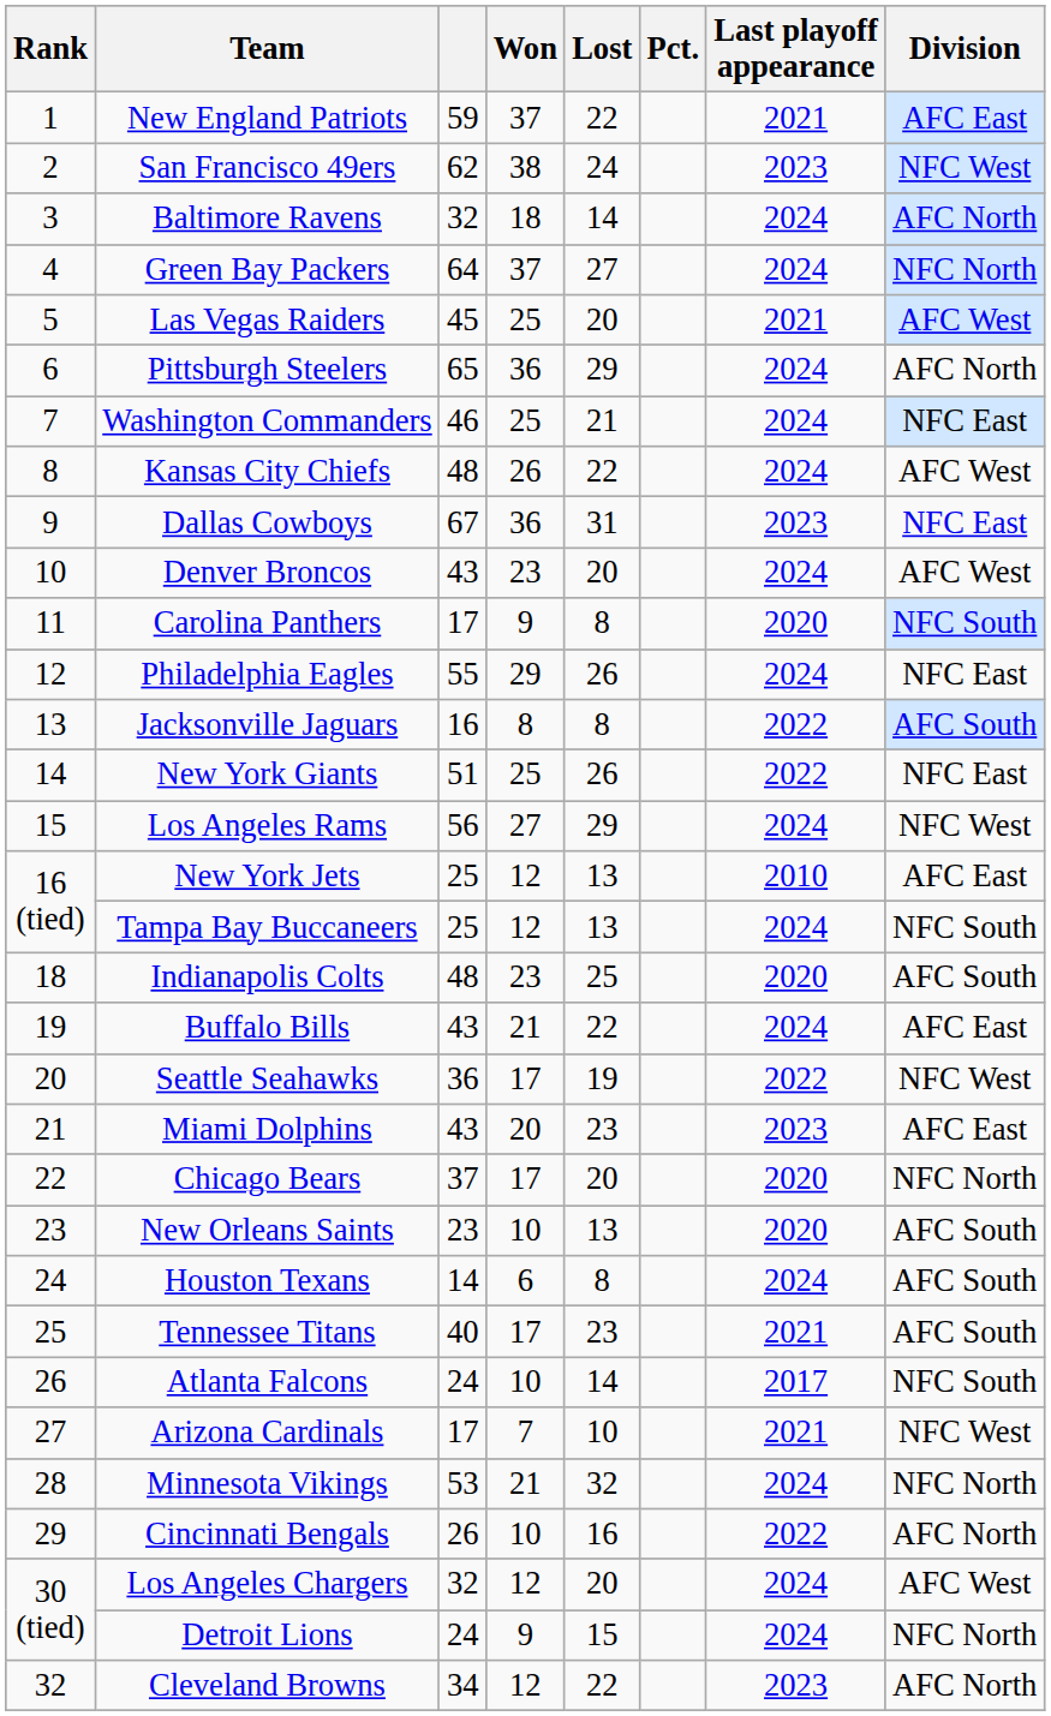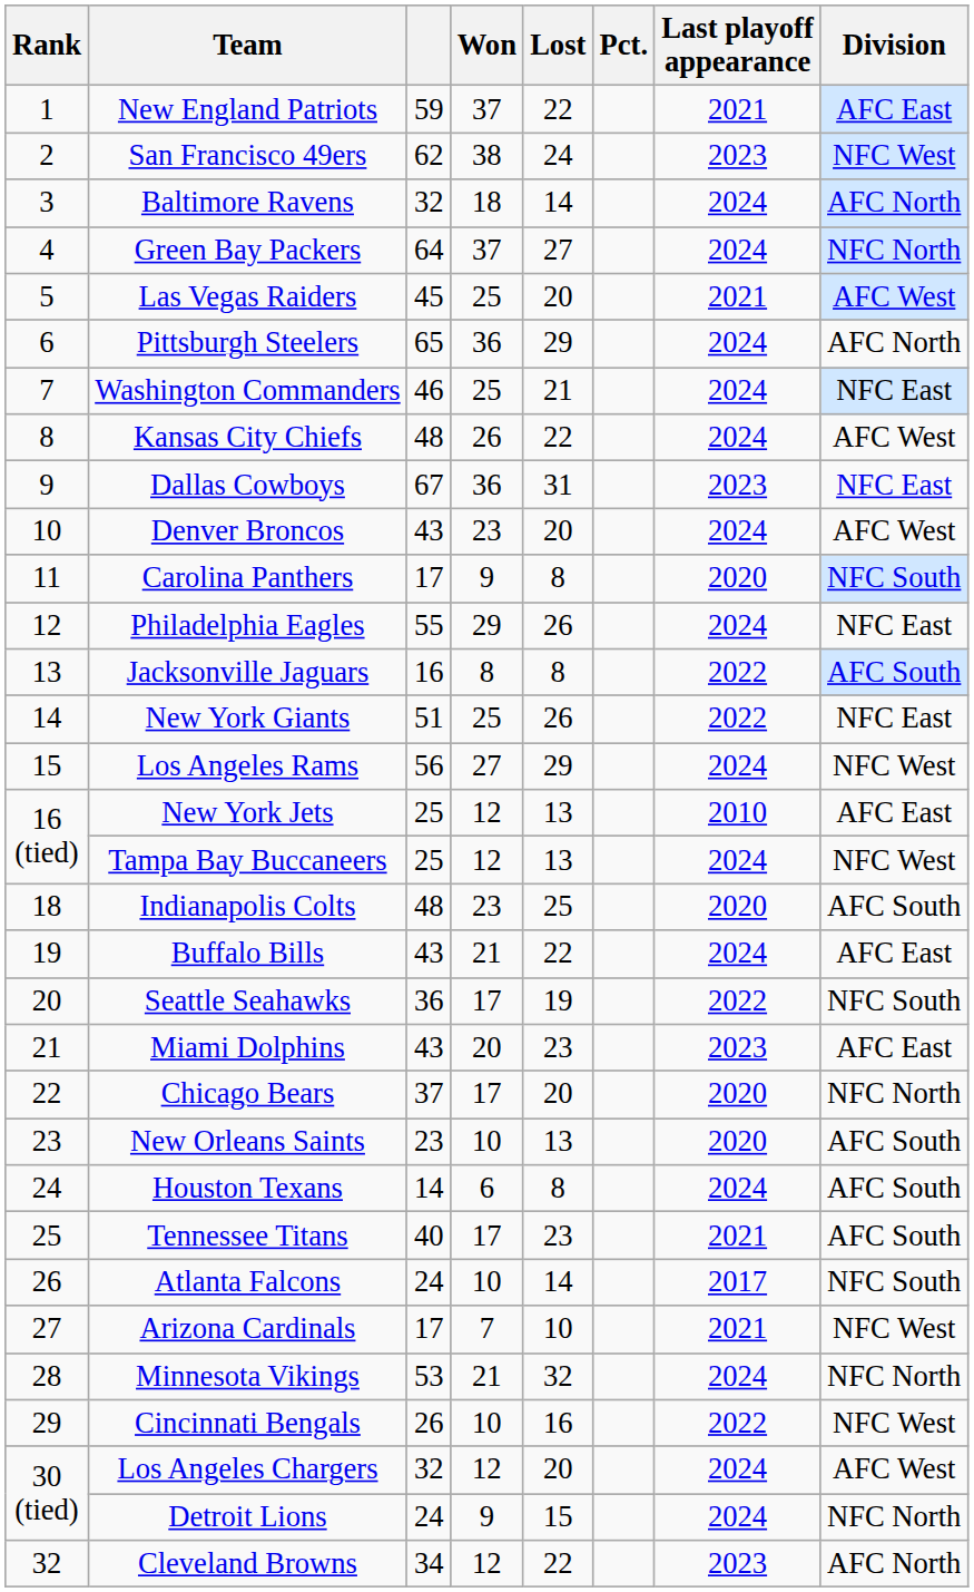Tampa Bay Buccaneers | Division: NFC South -> NFC West
Seattle Seahawks | Division: NFC West -> NFC South
Cincinnati Bengals | Division: AFC North -> NFC West
